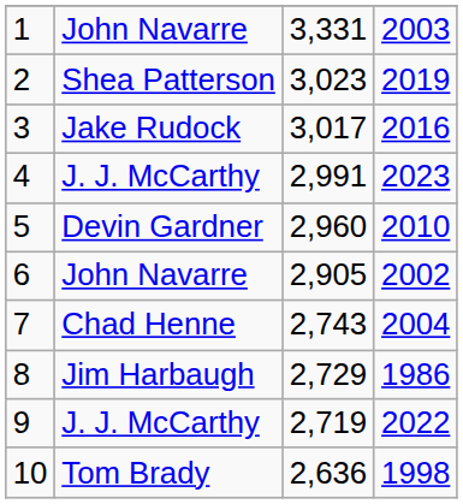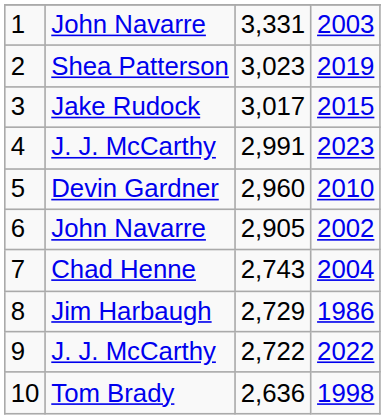3 | column 4: 2016 -> 2015
9 | column 3: 2,719 -> 2,722
